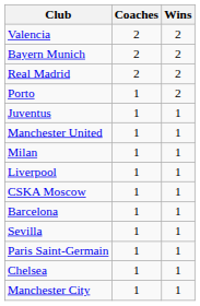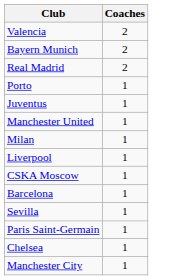- column: Wins | 2 | 2 | 2 | 2 | 1 | 1 | 1 | 1 | 1 | 1 | 1 | 1 | 1 | 1
